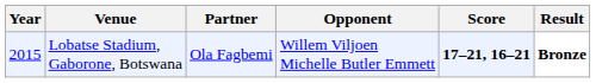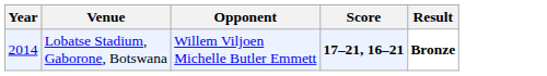- column: Partner | Ola Fagbemi
Lobatse Stadium, Gaborone, Botswana | Year: 2015 -> 2014
